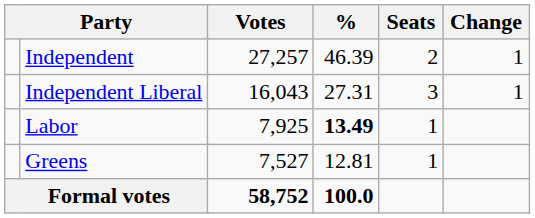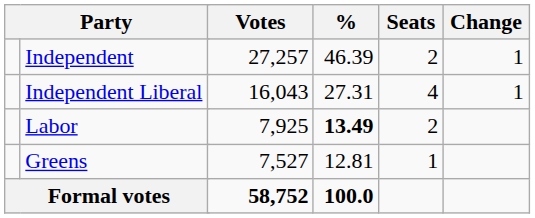Independent Liberal | Seats: 3 -> 4
Labor | Seats: 1 -> 2
